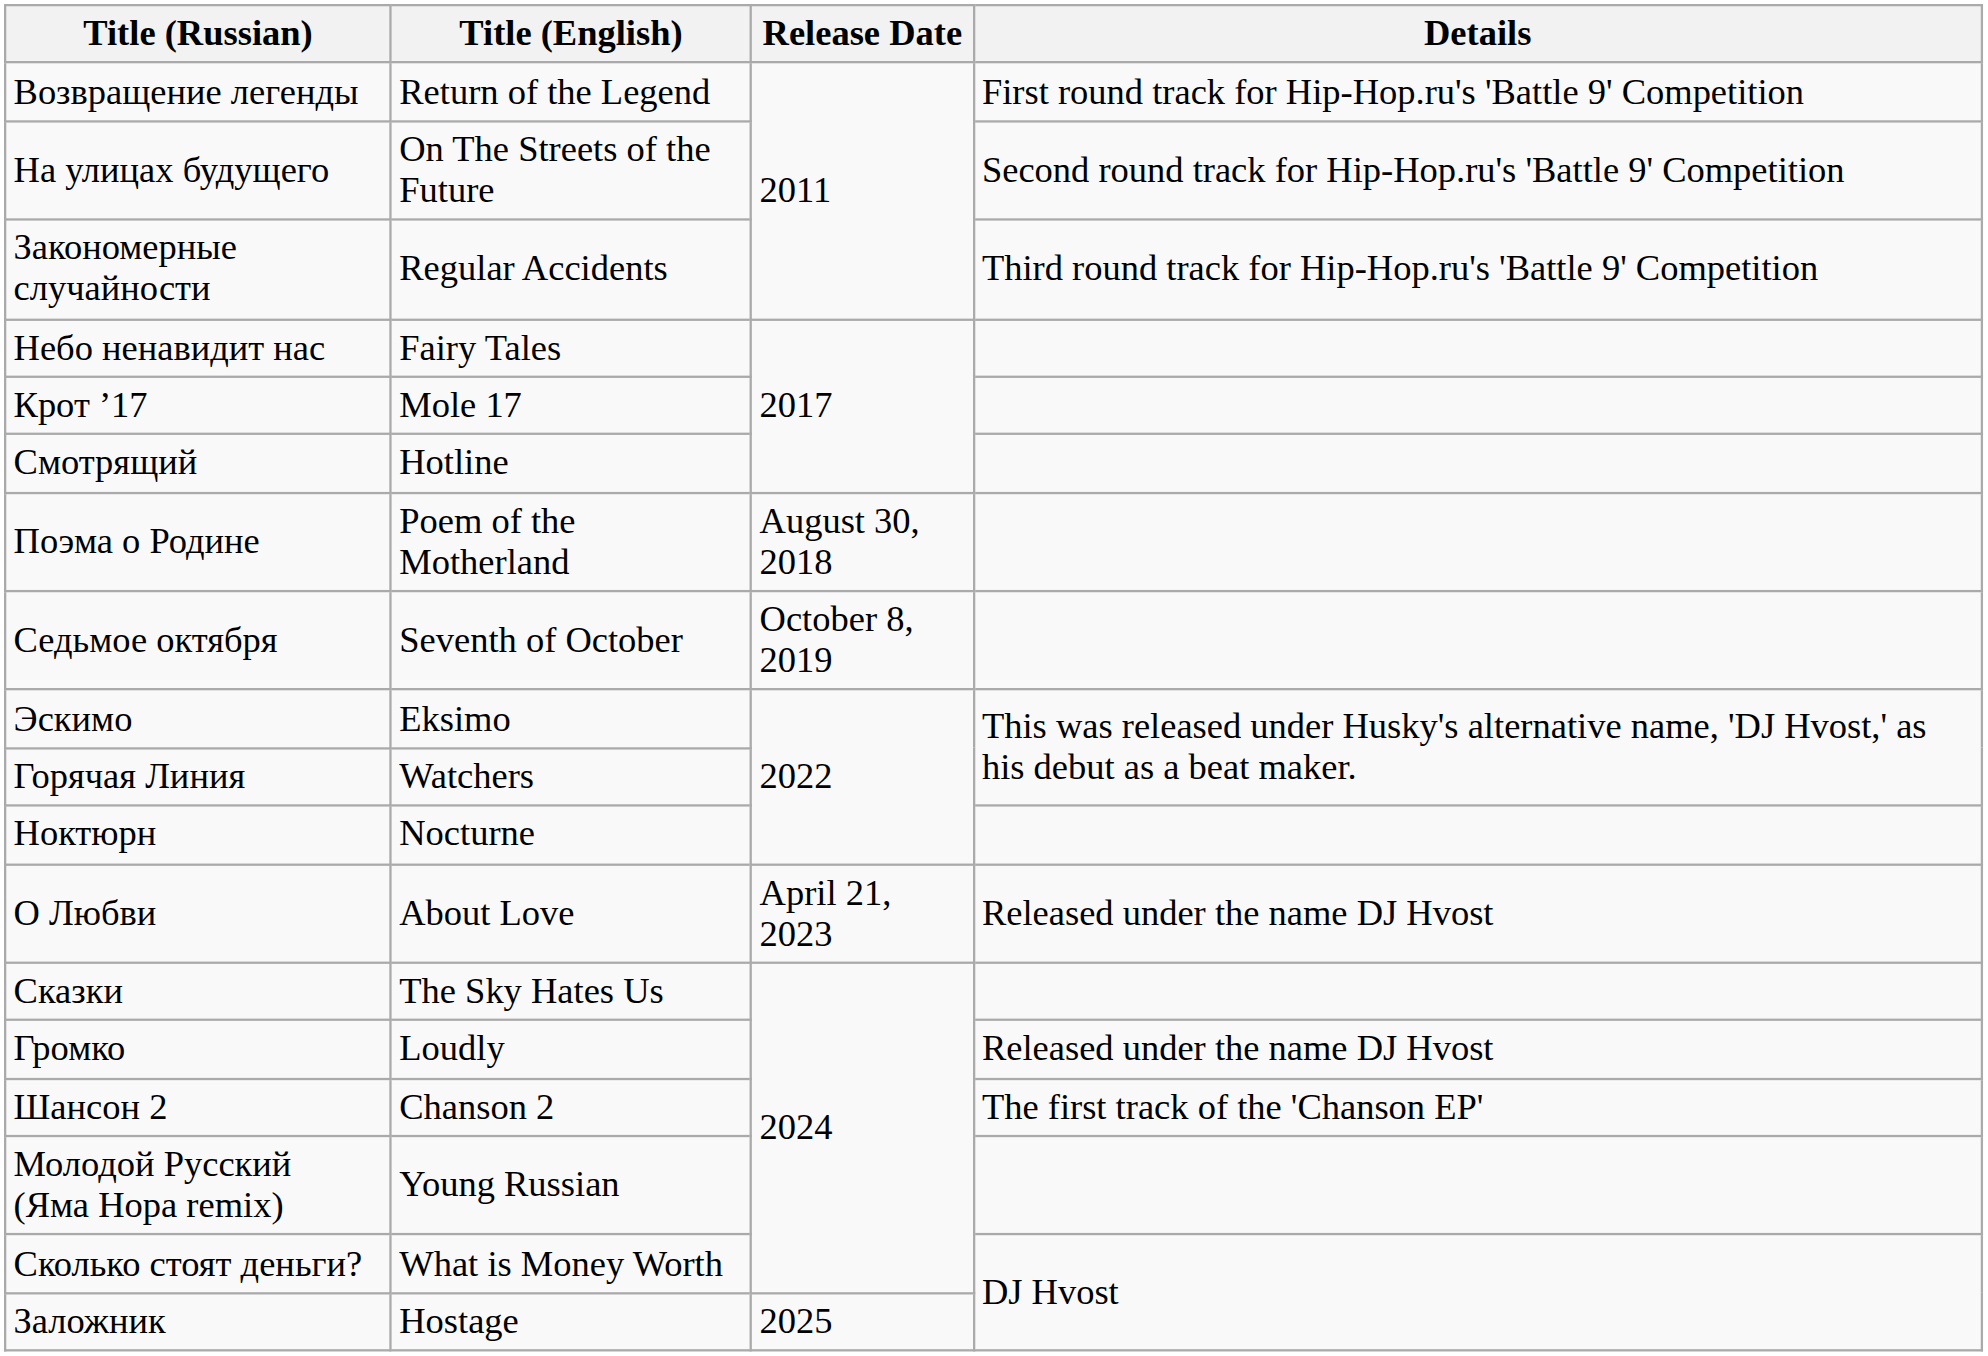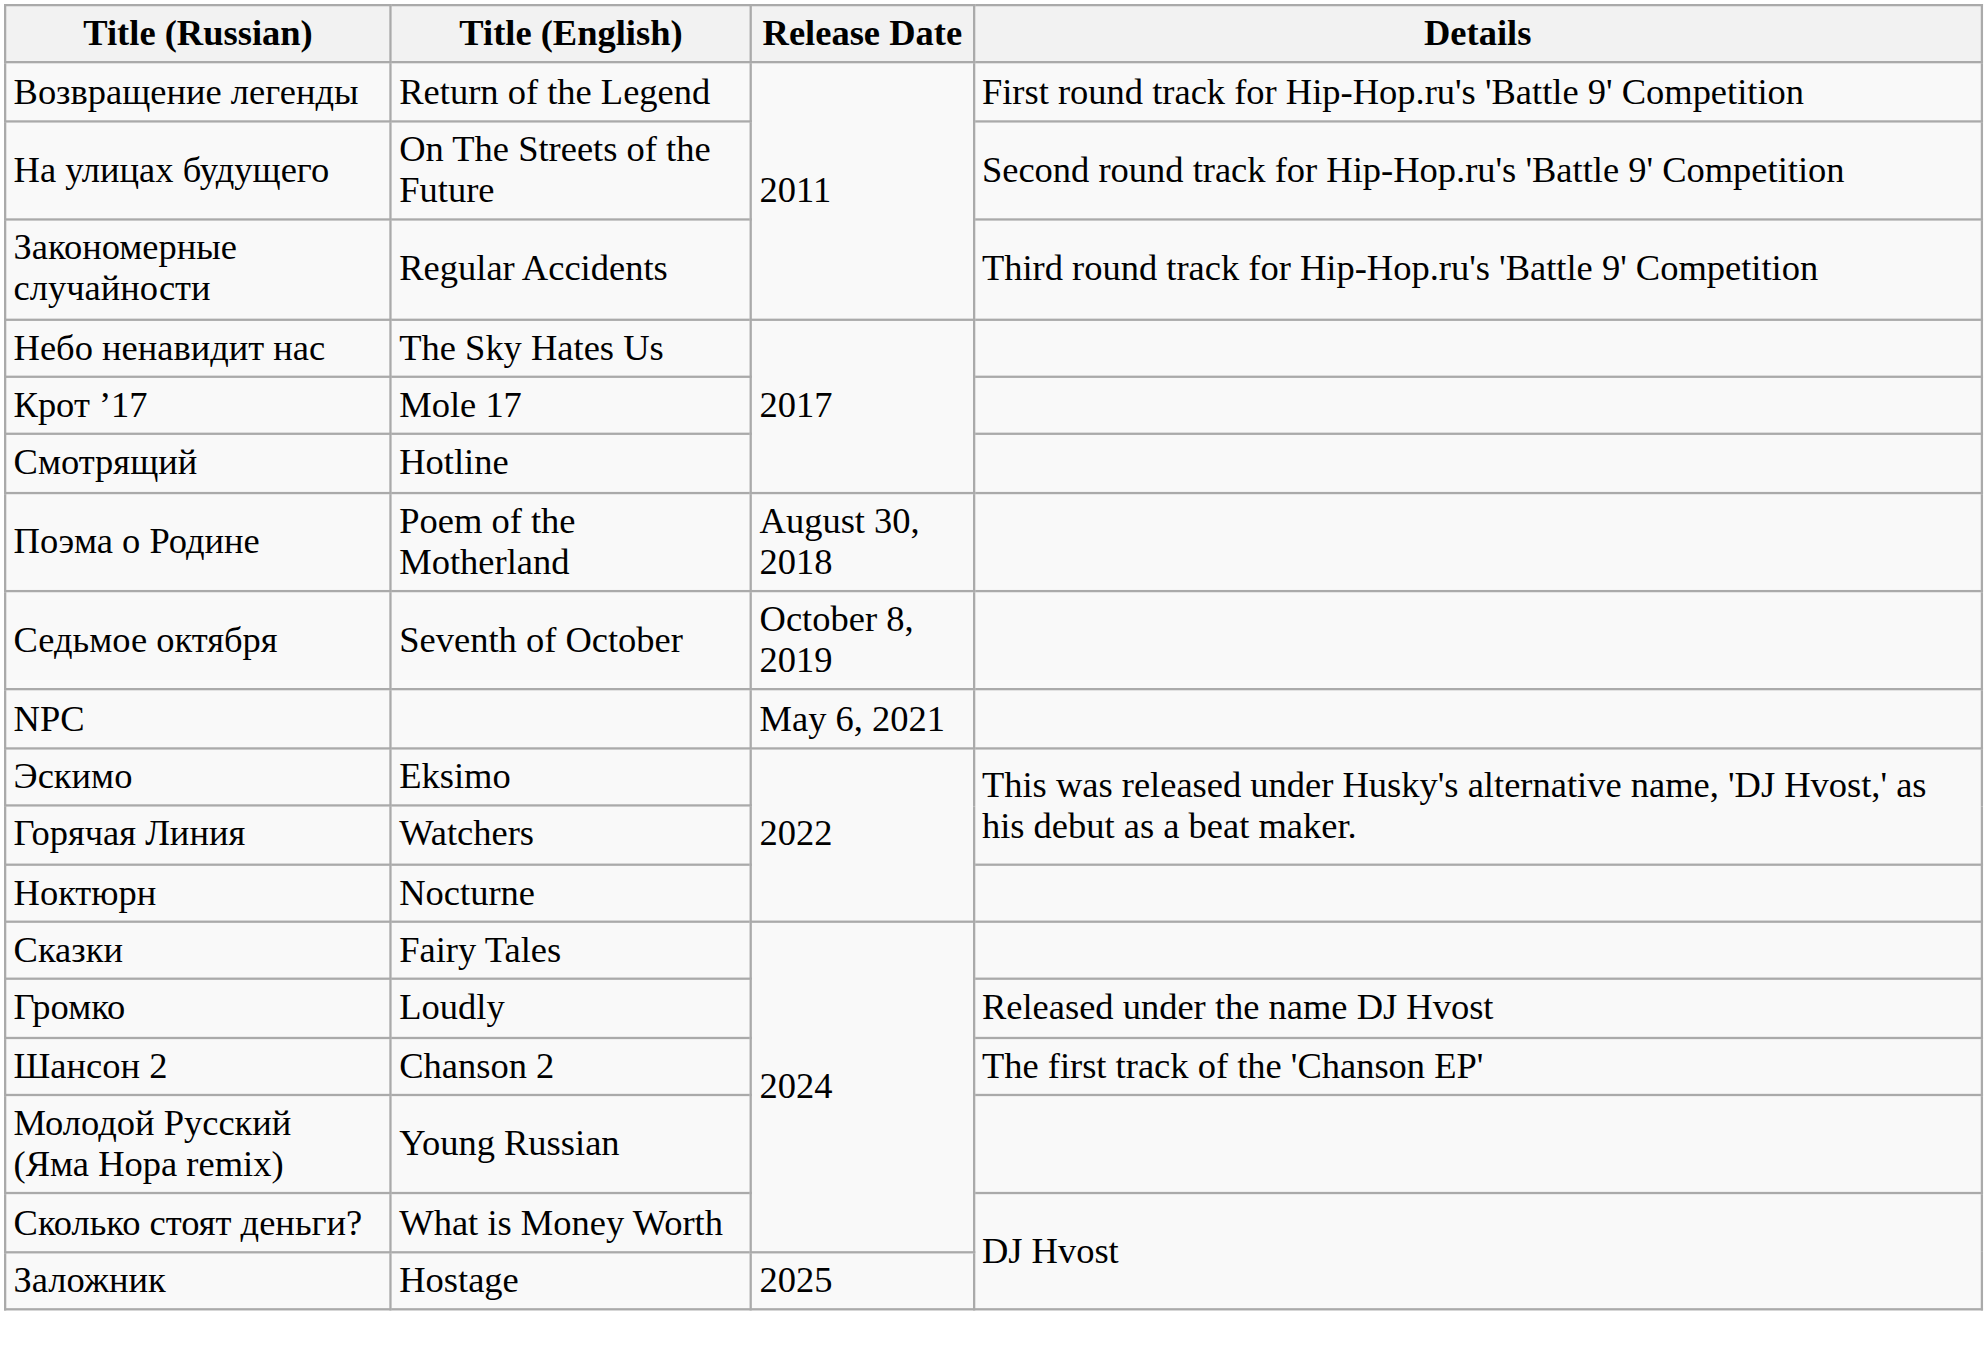Небо ненавидит нас | Title (English): Fairy Tales -> The Sky Hates Us
+ row: NPC | May 6, 2021
- row: О Любви | About Love | April 21, 2023 | Released under the name DJ Hvost
Сказки | Title (English): The Sky Hates Us -> Fairy Tales
